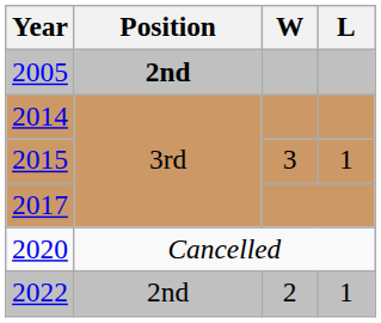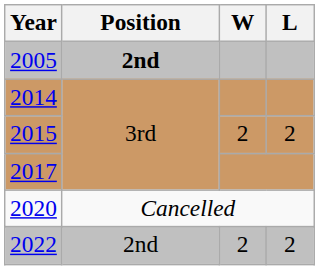2015 | W: 3 -> 2
2015 | L: 1 -> 2
2022 | L: 1 -> 2
